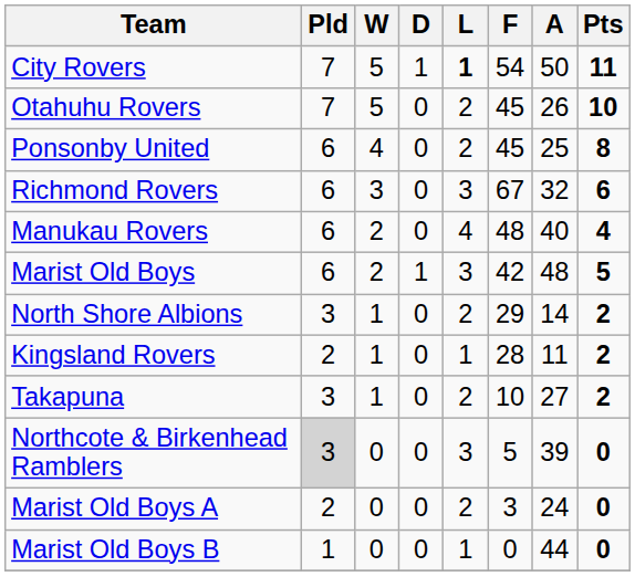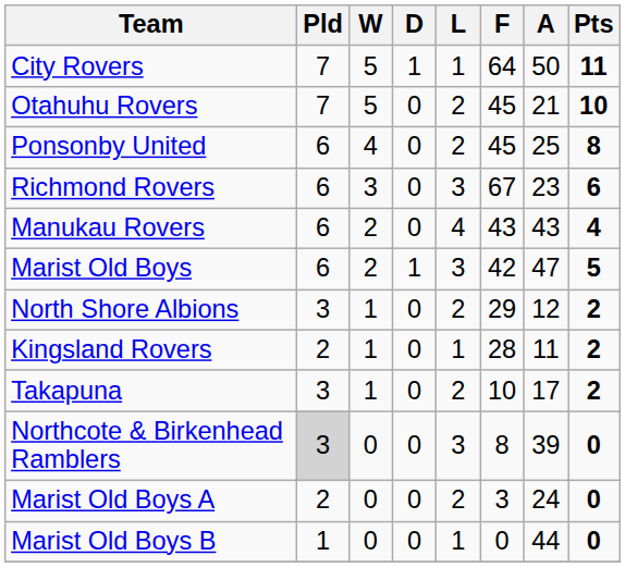City Rovers | L: bold -> normal
City Rovers | F: 54 -> 64
Otahuhu Rovers | A: 26 -> 21
Richmond Rovers | A: 32 -> 23
Manukau Rovers | F: 48 -> 43
Manukau Rovers | A: 40 -> 43
Marist Old Boys | A: 48 -> 47
North Shore Albions | A: 14 -> 12
Takapuna | A: 27 -> 17
Northcote & Birkenhead Ramblers | F: 5 -> 8
